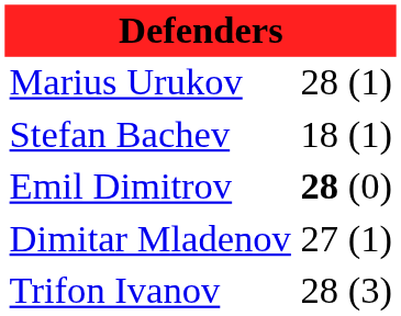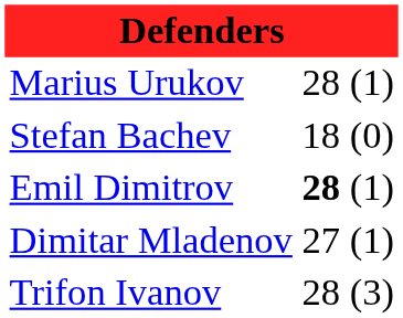Stefan Bachev | column 3: (1) -> (0)
Emil Dimitrov | column 3: (0) -> (1)
